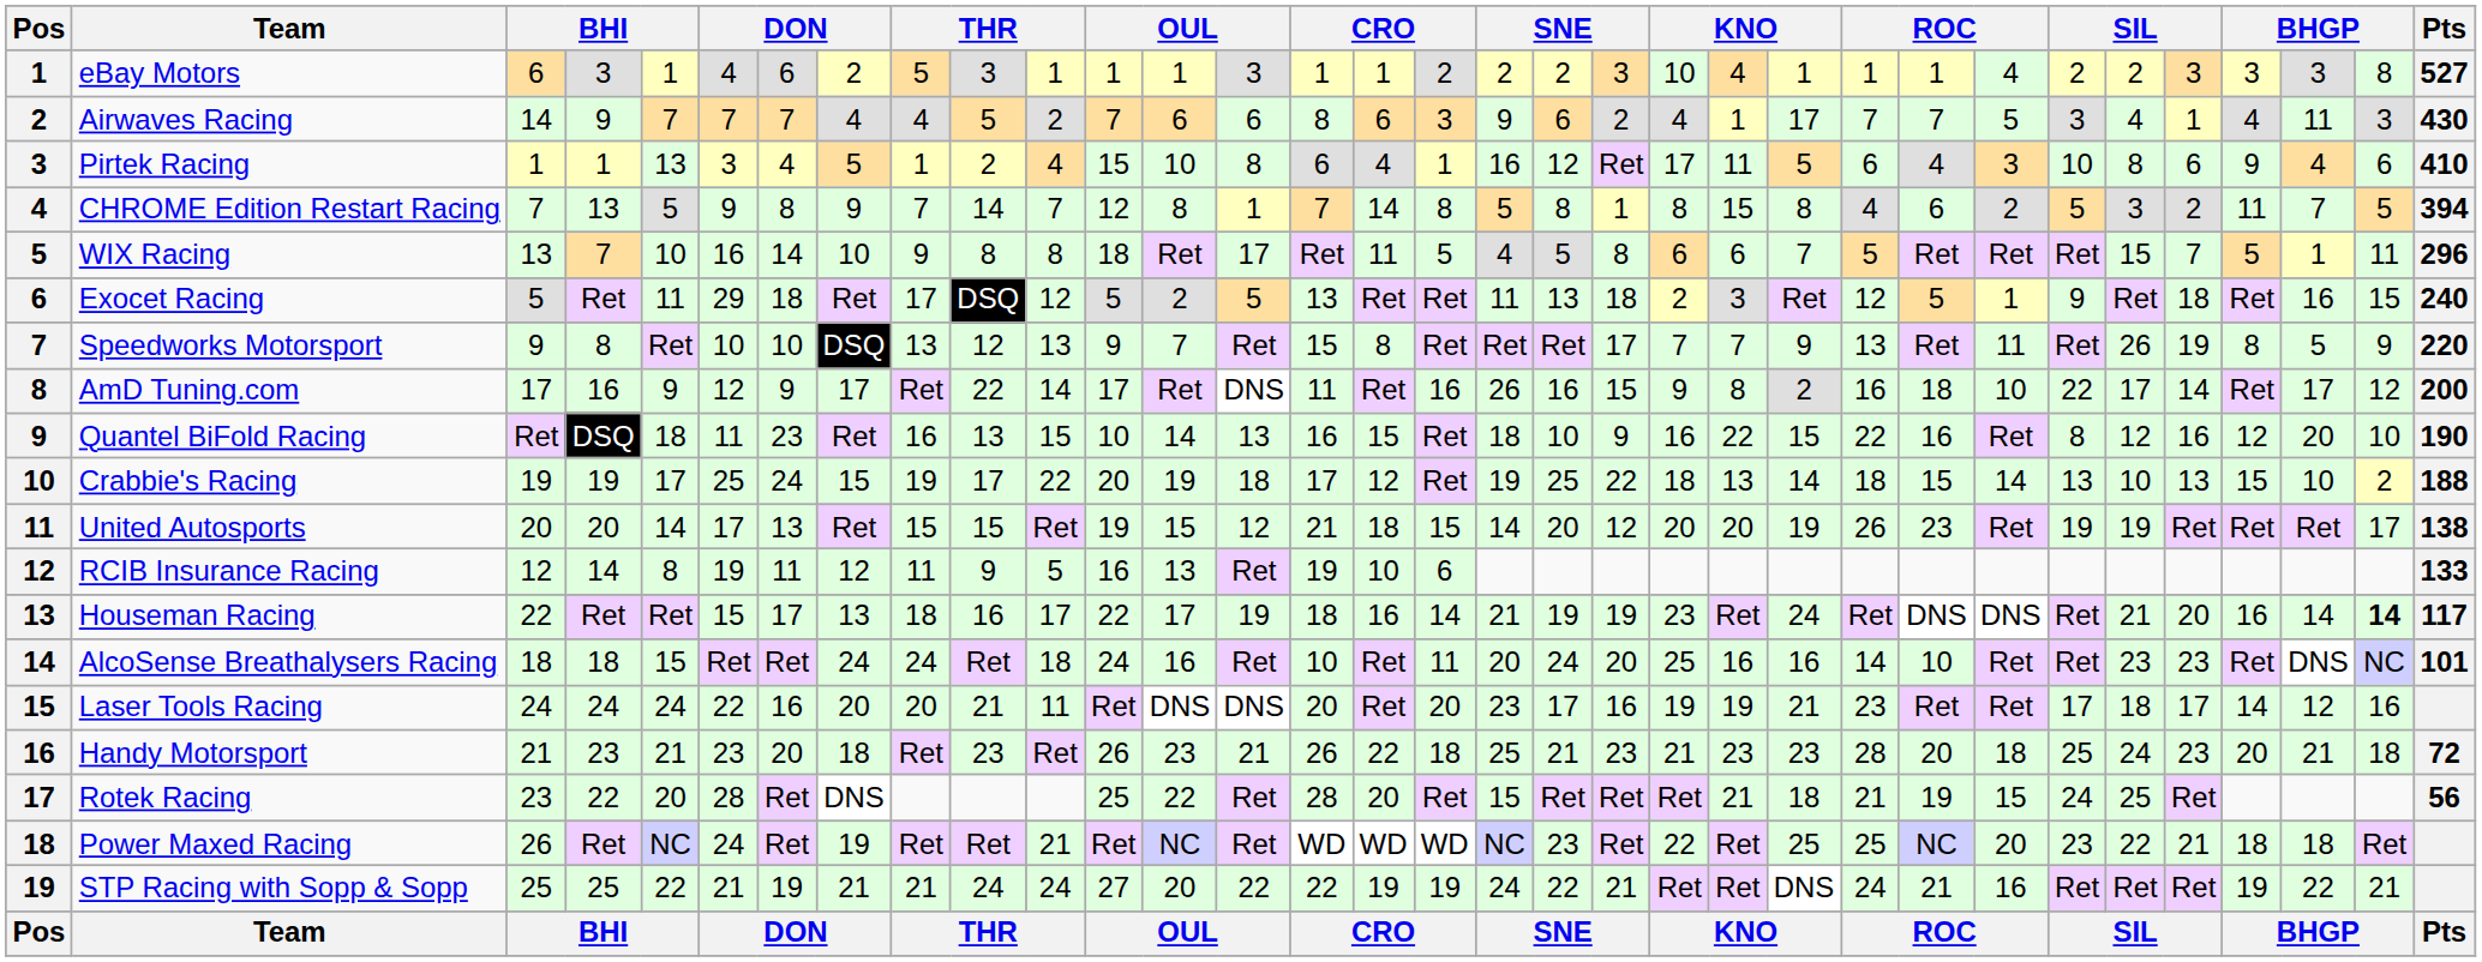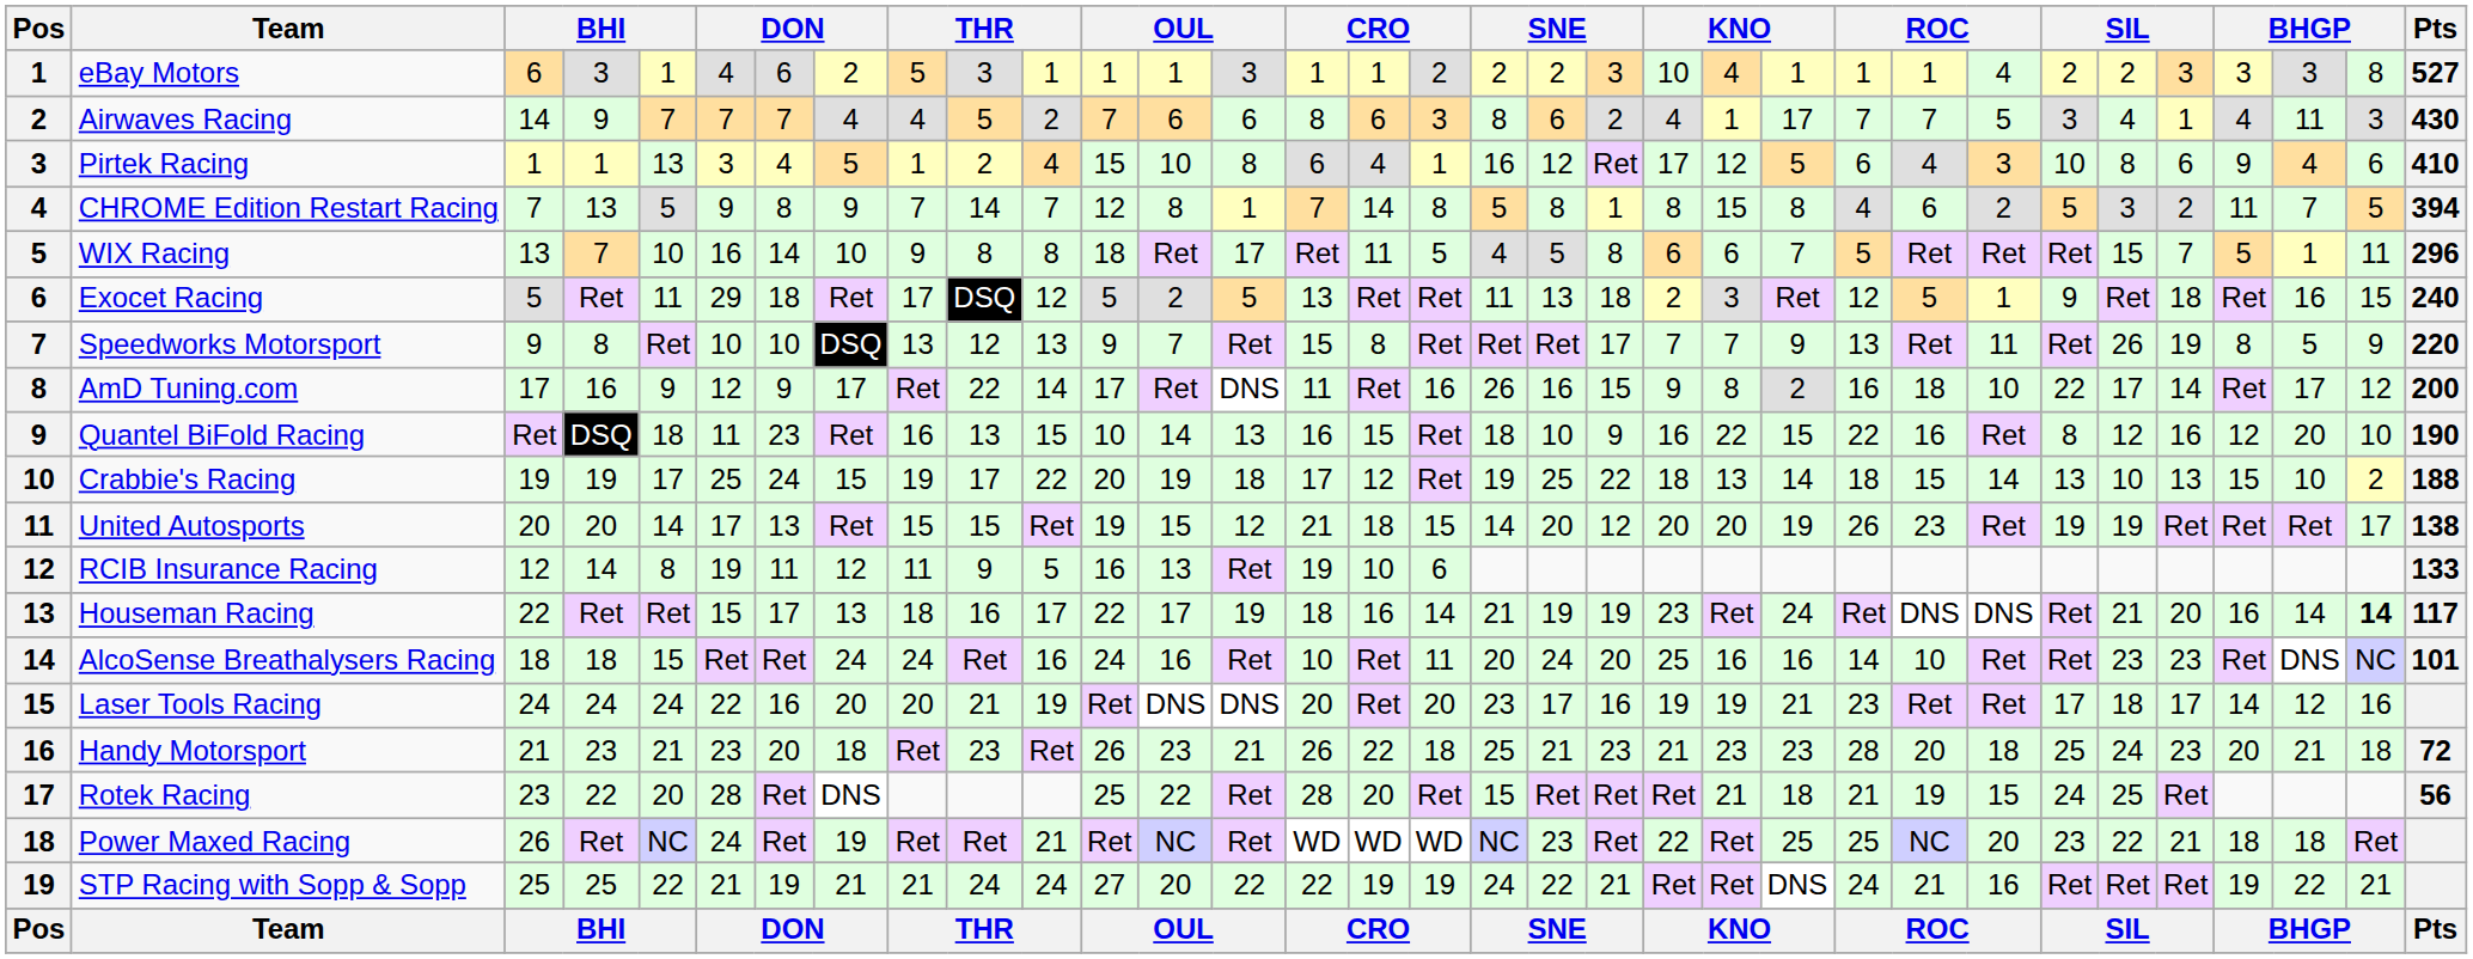Airwaves Racing | column 18: 9 -> 8
Pirtek Racing | column 22: 11 -> 12
AlcoSense Breathalysers Racing | column 11: 18 -> 16
Laser Tools Racing | column 11: 11 -> 19
